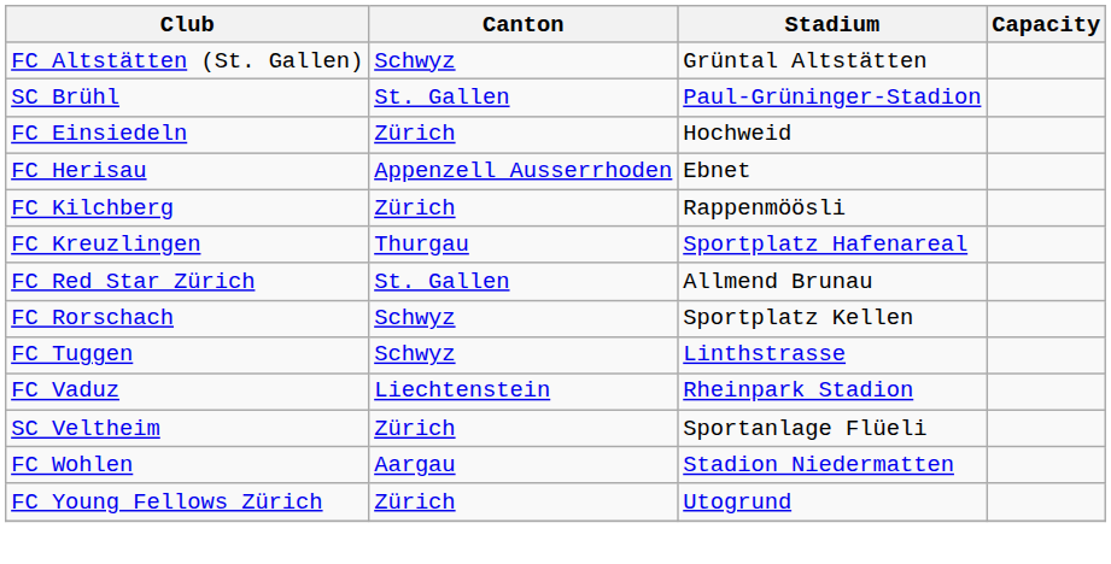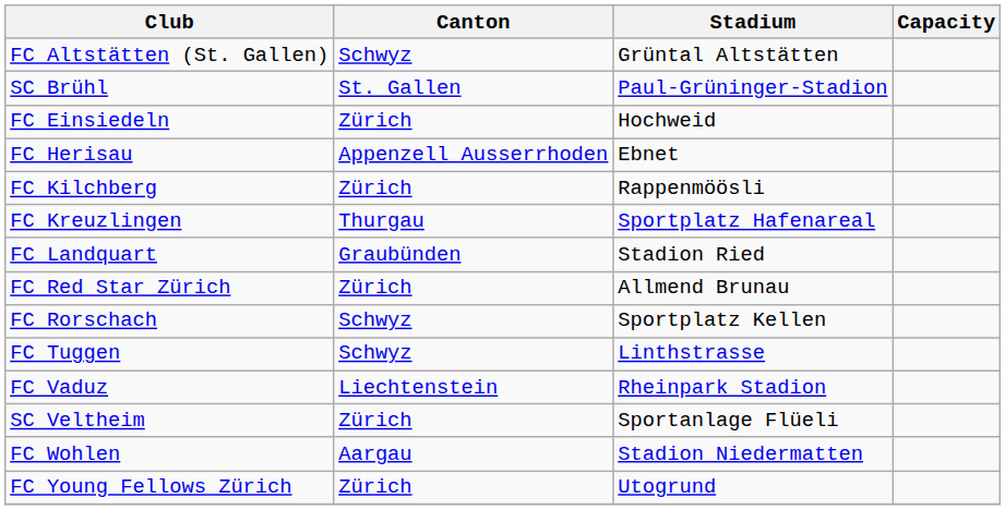+ row: FC Landquart | Graubünden | Stadion Ried
FC Red Star Zürich | Canton: St. Gallen -> Zürich
